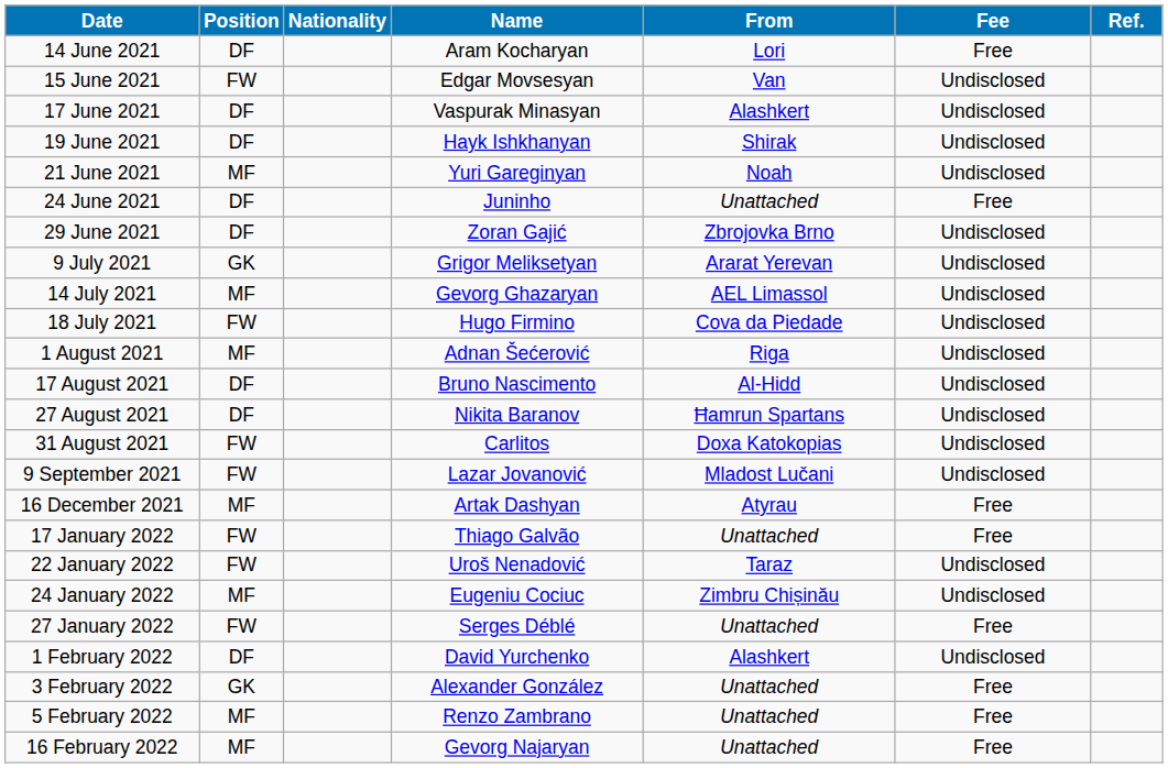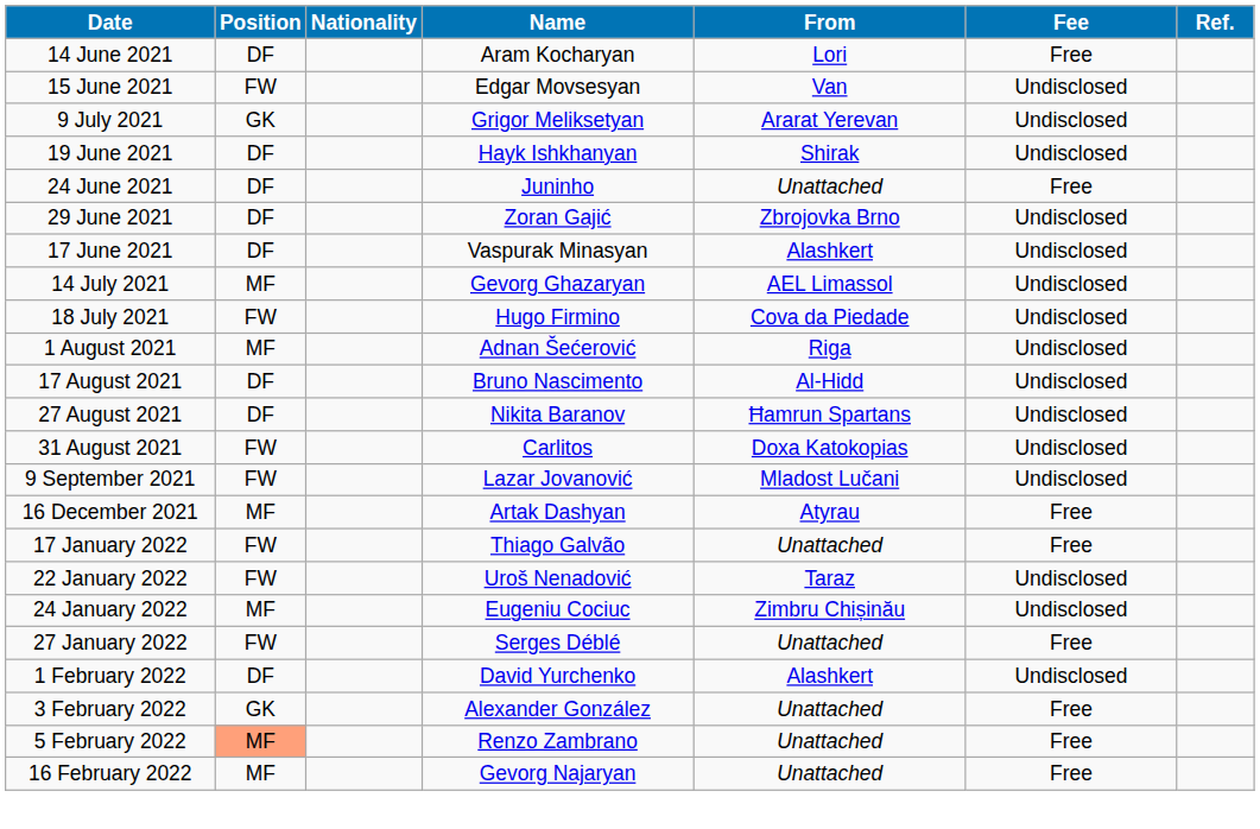rows swapped: 17 June 2021 <-> 9 July 2021
- row: 21 June 2021 | MF | Yuri Gareginyan | Noah | Undisclosed
5 February 2022 | Position: no background -> lightsalmon background
